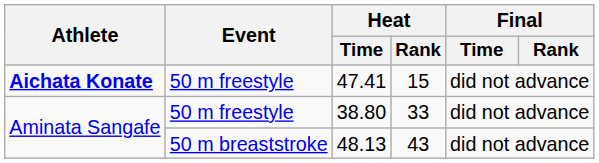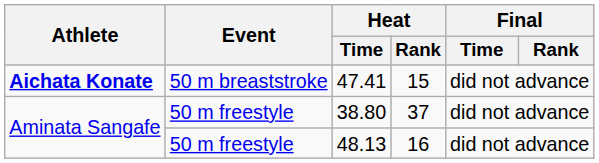47.41 | Event: 50 m freestyle -> 50 m breaststroke
38.80 | Heat / Rank: 33 -> 37
48.13 | Event: 50 m breaststroke -> 50 m freestyle
48.13 | Heat / Rank: 43 -> 16
